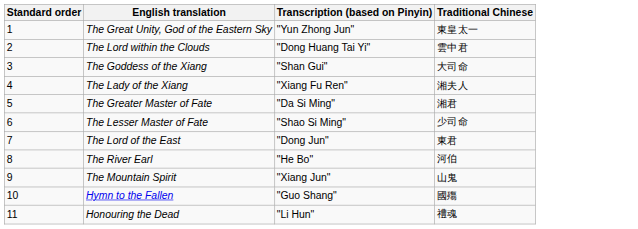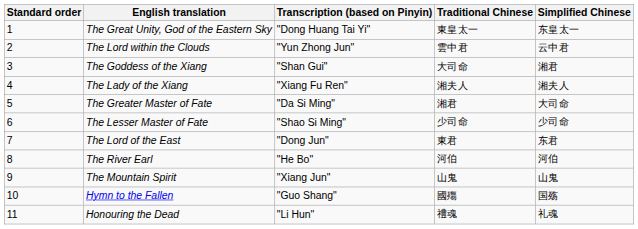+ column: Simplified Chinese | 东皇太一 | 云中君 | 湘君 | 湘夫人 | 大司命 | 少司命 | 东君 | 河伯 | 山鬼 | 国殇 | 礼魂
The Great Unity, God of the Eastern Sky | Transcription (based on Pinyin): "Yun Zhong Jun" -> "Dong Huang Tai Yi"
The Lord within the Clouds | Transcription (based on Pinyin): "Dong Huang Tai Yi" -> "Yun Zhong Jun"
